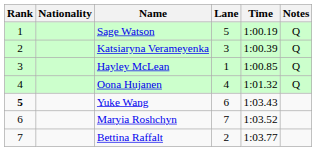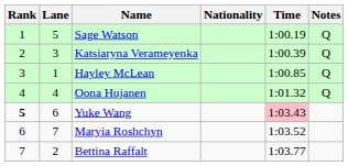columns swapped: Lane <-> Nationality
Yuke Wang | Time: no background -> pink background
